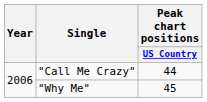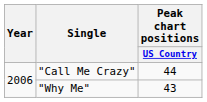"Why Me" | Peak chart positions / US Country: 45 -> 43
